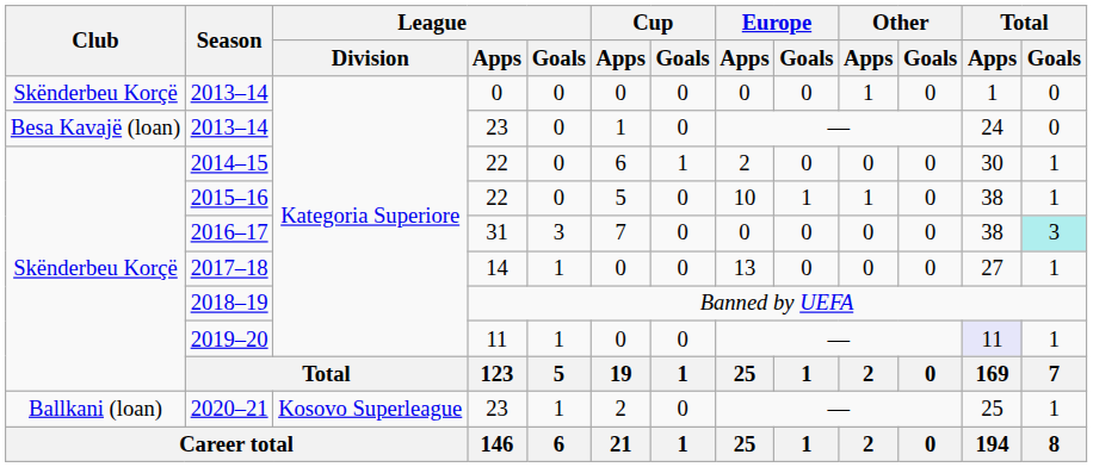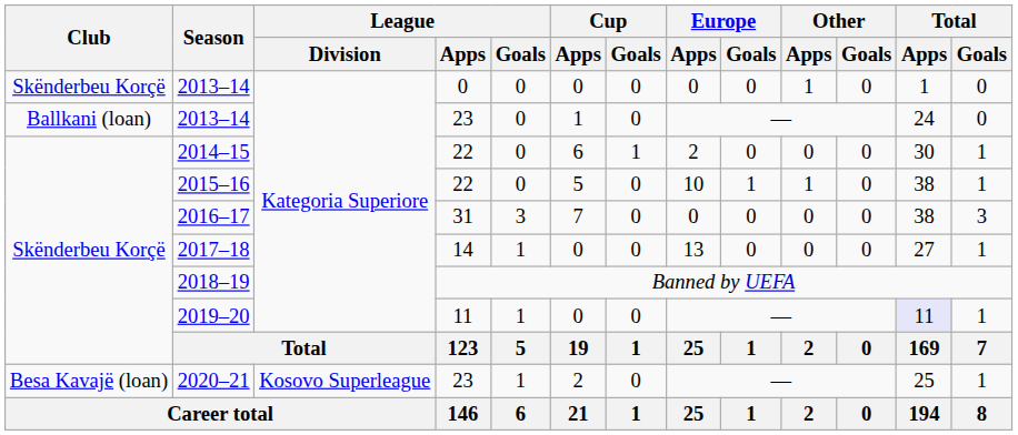2013–14 / 23 | Club: Besa Kavajë (loan) -> Ballkani (loan)
2016–17 | Total / Goals: paleturquoise background -> no background
2020–21 | Club: Ballkani (loan) -> Besa Kavajë (loan)
